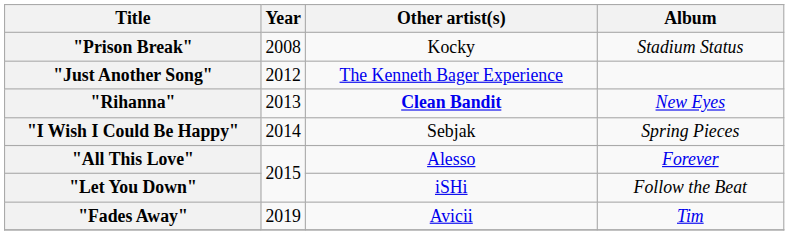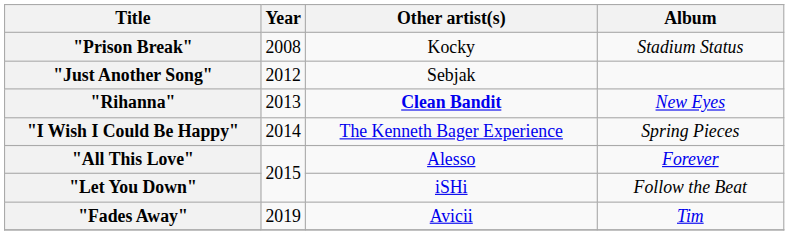"Just Another Song" | Other artist(s): The Kenneth Bager Experience -> Sebjak
"I Wish I Could Be Happy" | Other artist(s): Sebjak -> The Kenneth Bager Experience
